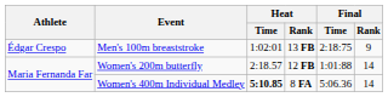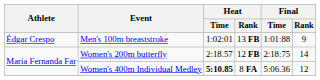Men's 100m breaststroke | Final / Time: 2:18:75 -> 1:01:88
Women's 200m butterfly | Final / Time: 1:01:88 -> 2:18:75
Women's 400m Individual Medley | Final / Rank: 14 -> 12
